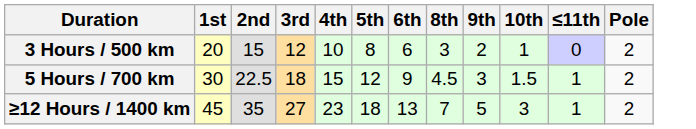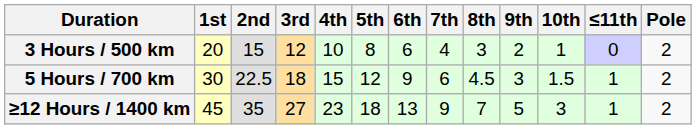+ column: 7th | 4 | 6 | 9
